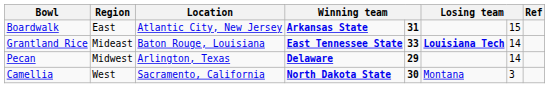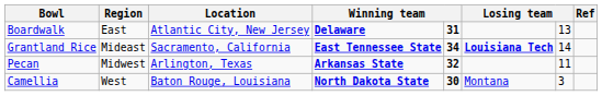Boardwalk | column 4: Arkansas State -> Delaware
Boardwalk | column 7: 15 -> 13
Grantland Rice | Location: Baton Rouge, Louisiana -> Sacramento, California
Grantland Rice | column 5: 33 -> 34
Pecan | column 4: Delaware -> Arkansas State
Pecan | column 5: 29 -> 32
Pecan | column 7: 14 -> 11
Camellia | Location: Sacramento, California -> Baton Rouge, Louisiana
